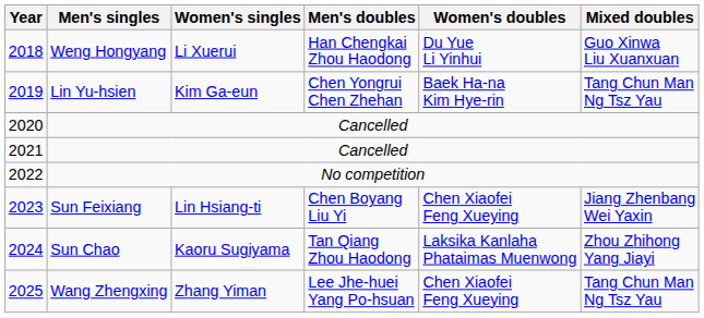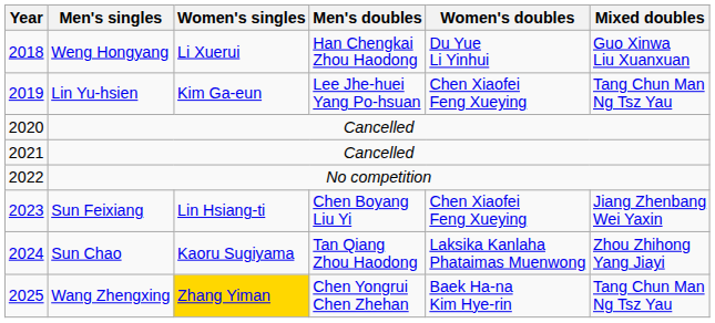2019 | Men's doubles: Chen Yongrui Chen Zhehan -> Lee Jhe-huei Yang Po-hsuan
2019 | Women's doubles: Baek Ha-na Kim Hye-rin -> Chen Xiaofei Feng Xueying
2025 | Women's singles: no background -> gold background
2025 | Men's doubles: Lee Jhe-huei Yang Po-hsuan -> Chen Yongrui Chen Zhehan
2025 | Women's doubles: Chen Xiaofei Feng Xueying -> Baek Ha-na Kim Hye-rin
